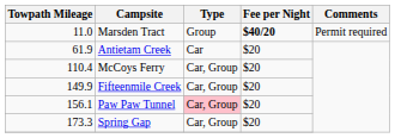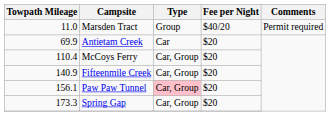Marsden Tract | Fee per Night: bold -> normal
Antietam Creek | Towpath Mileage: 61.9 -> 69.9
Fifteenmile Creek | Towpath Mileage: 149.9 -> 140.9
